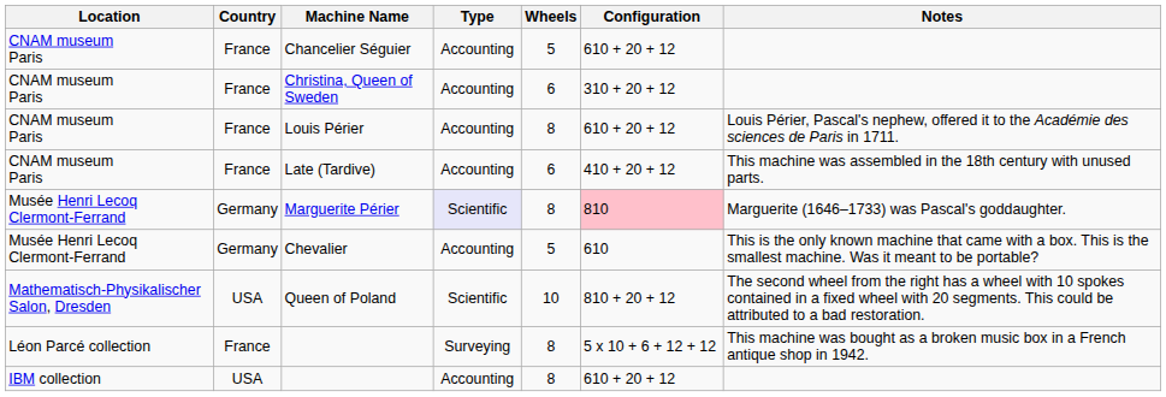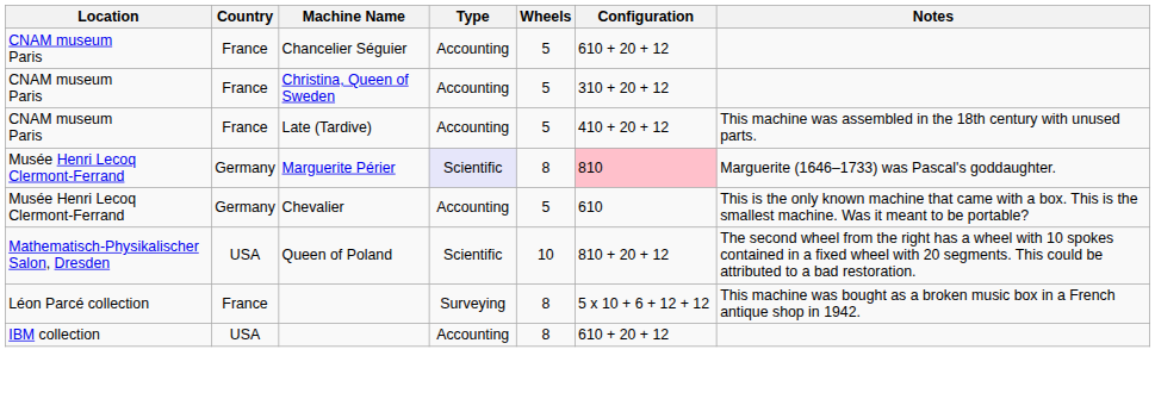Christina, Queen of Sweden | Wheels: 6 -> 5
- row: CNAM museum Paris | France | Louis Périer | Accounting | 8 | 610 + 20 + 12 | Louis Périer, Pascal's nephew, offered it to the Académie des sciences de Paris in 1711.
Late (Tardive) | Wheels: 6 -> 5
